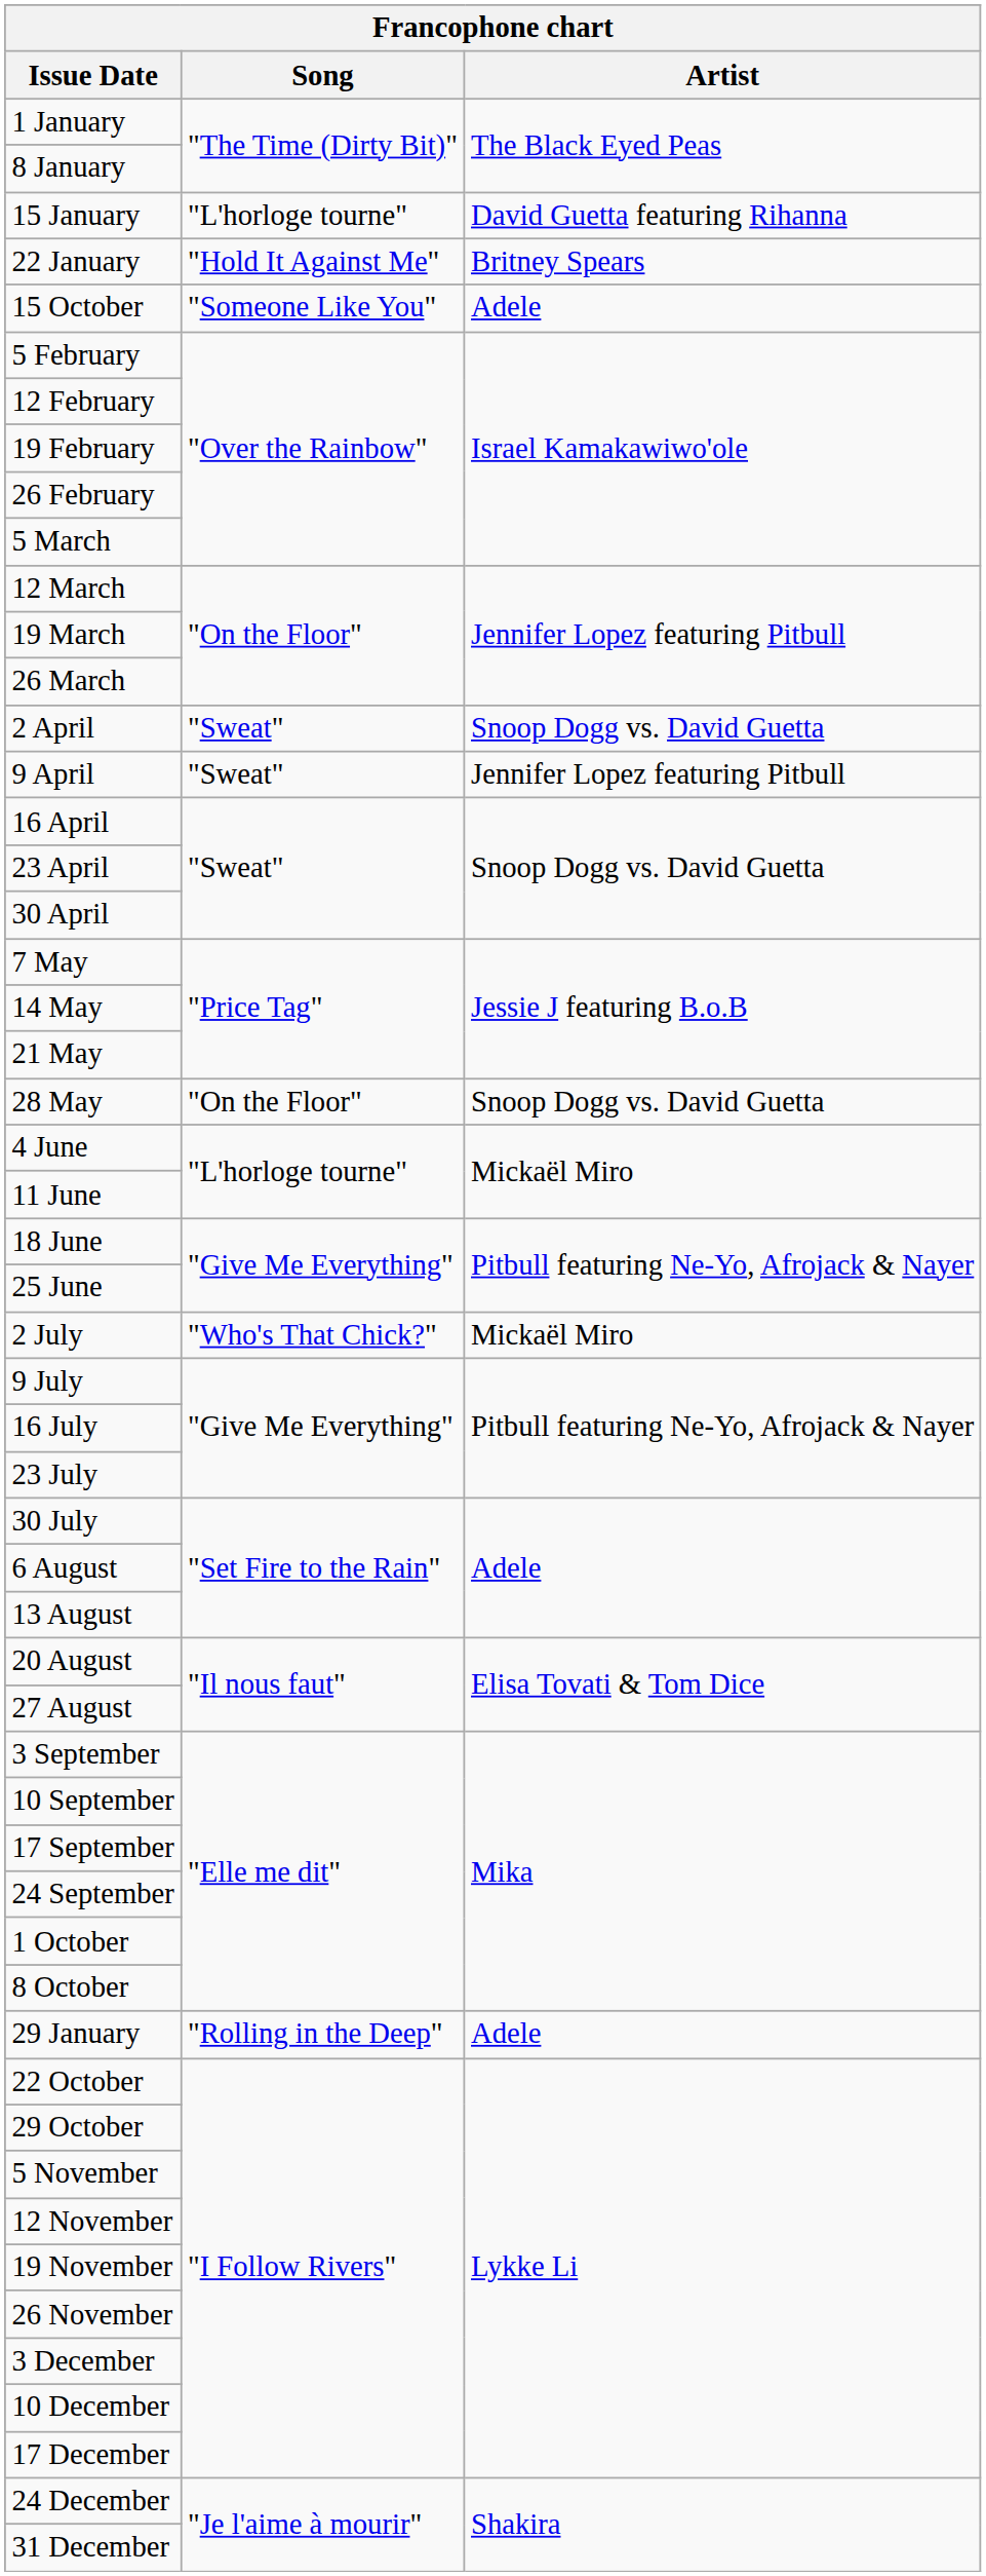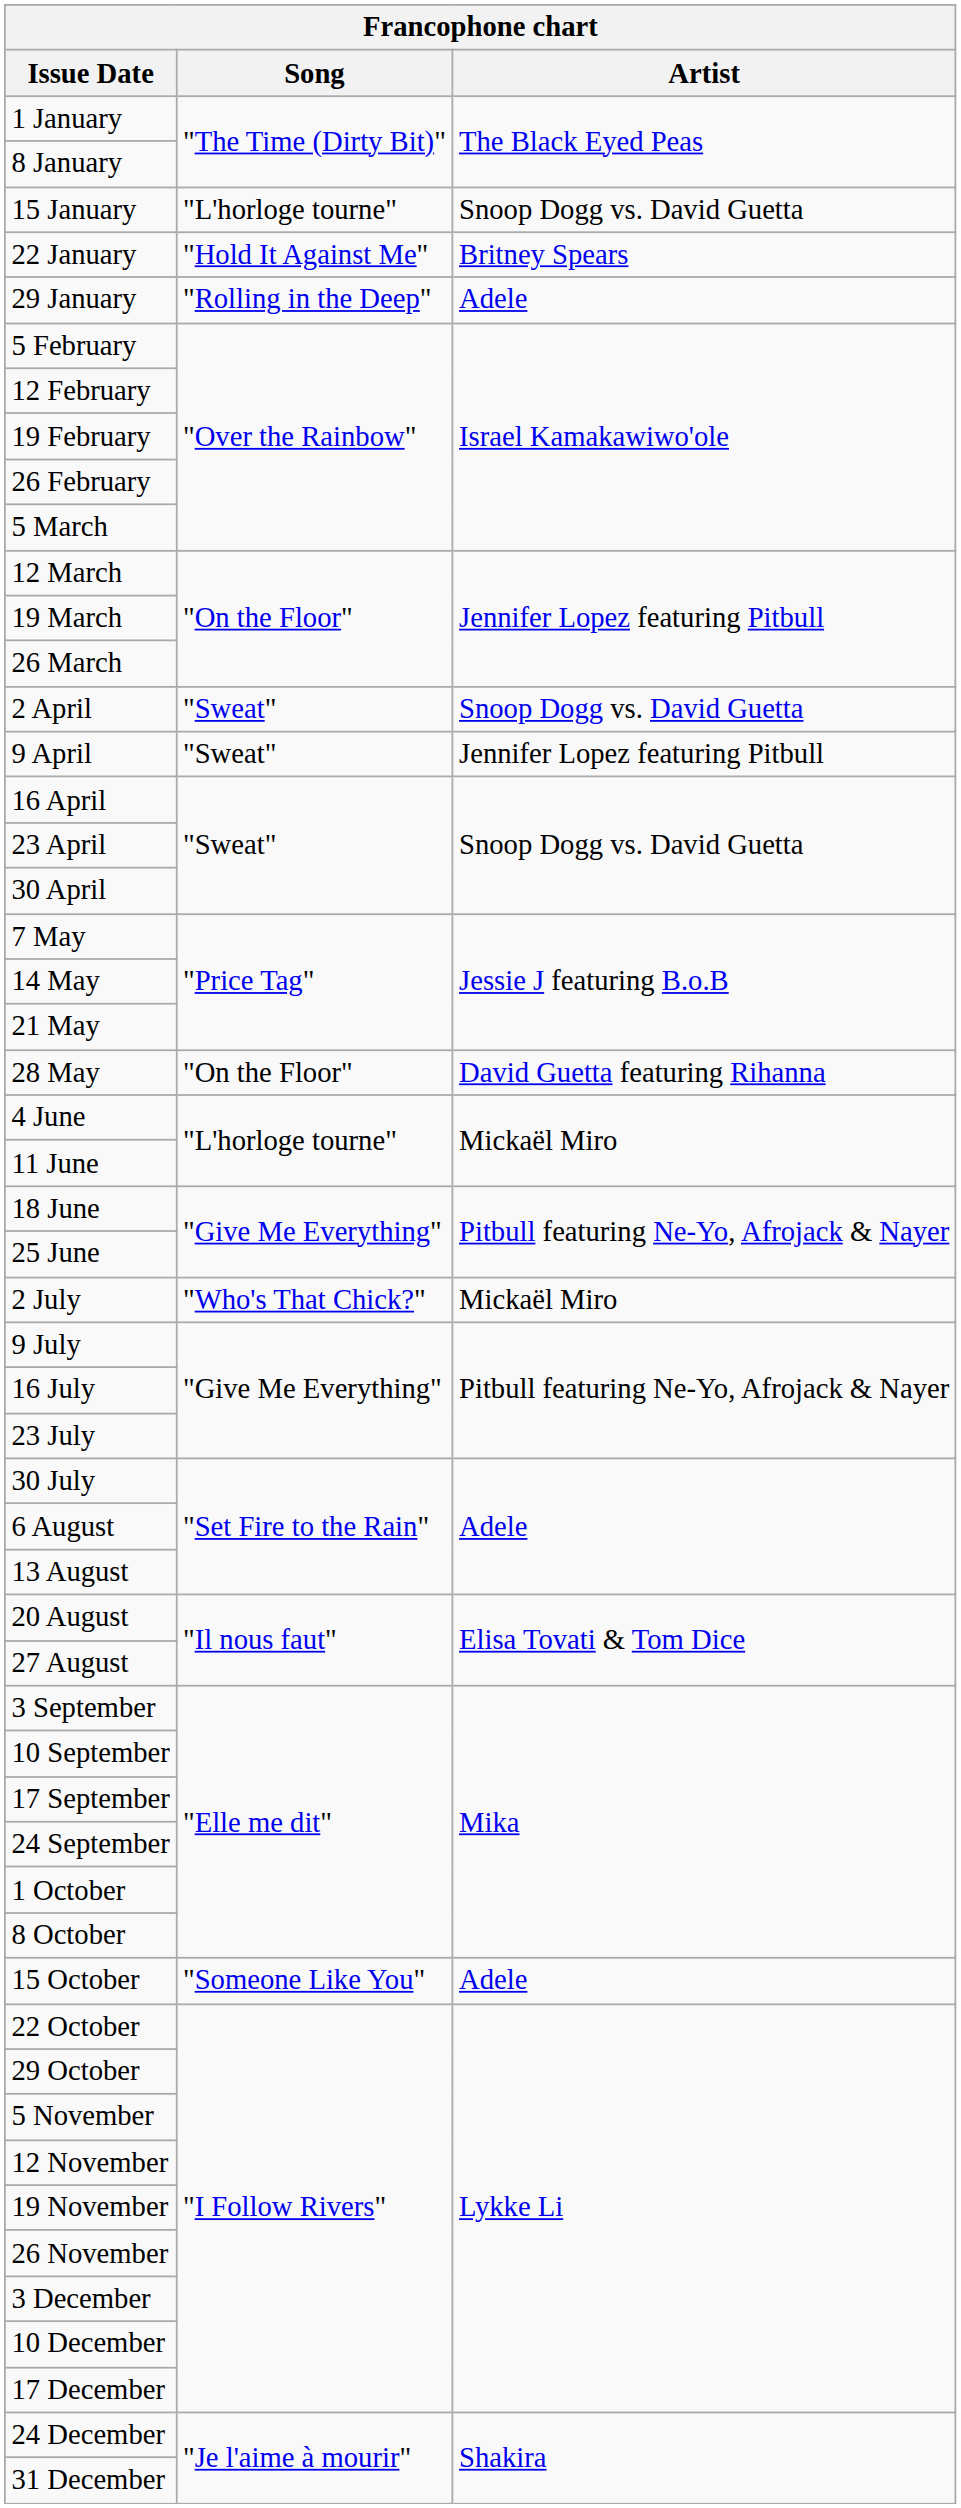15 January | Artist: David Guetta featuring Rihanna -> Snoop Dogg vs. David Guetta
rows swapped: 29 January <-> 15 October
28 May | Artist: Snoop Dogg vs. David Guetta -> David Guetta featuring Rihanna
